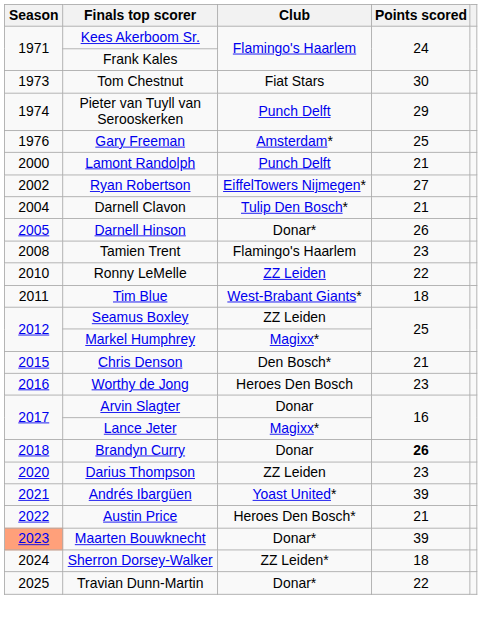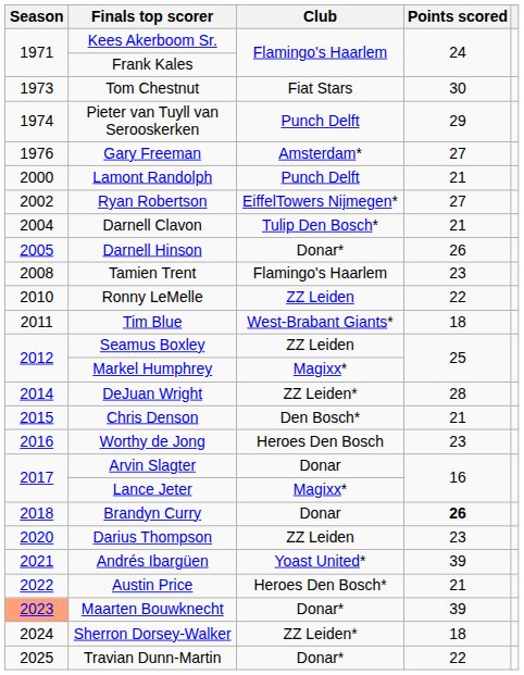Gary Freeman | Points scored: 25 -> 27
+ row: 2014 | DeJuan Wright | ZZ Leiden* | 28
